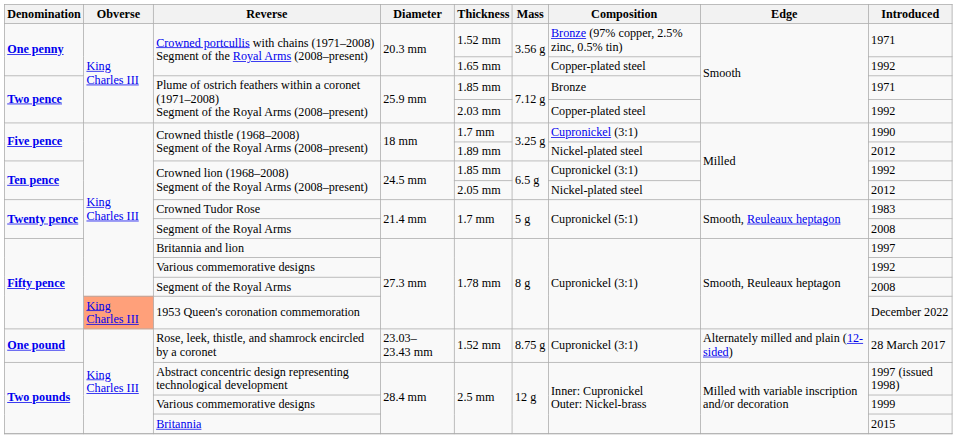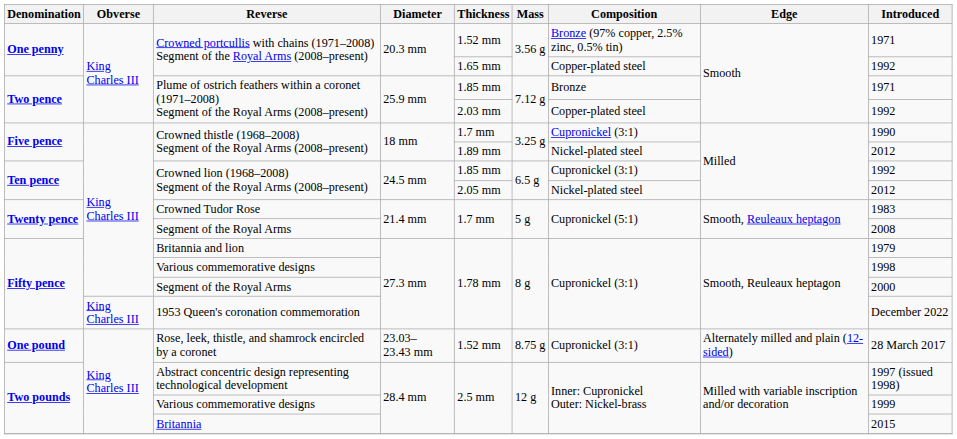Britannia and lion | Introduced: 1997 -> 1979
Fifty pence / Various commemorative designs | Introduced: 1992 -> 1998
Fifty pence / Segment of the Royal Arms | Introduced: 2008 -> 2000
1953 Queen's coronation commemoration | Obverse: lightsalmon background -> no background
